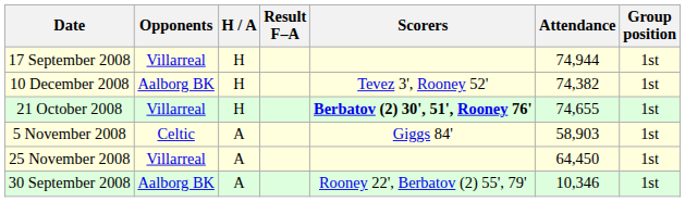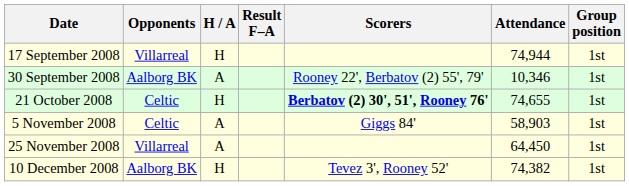rows swapped: 30 September 2008 <-> 10 December 2008
21 October 2008 | Opponents: Villarreal -> Celtic
